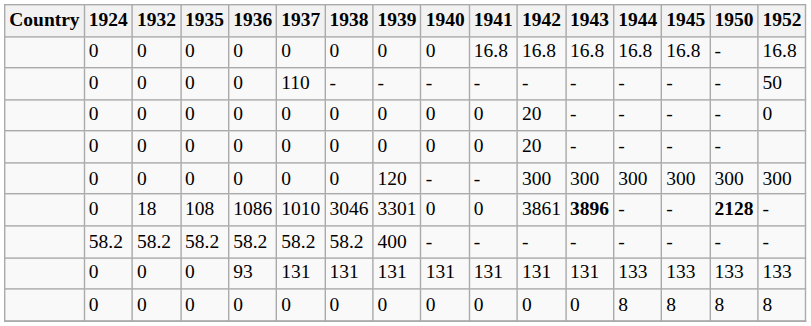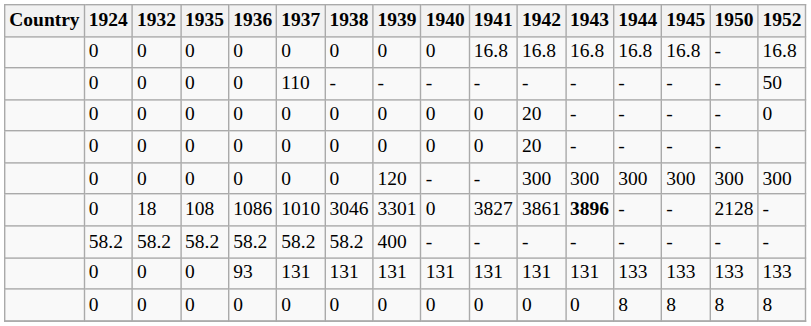18 | 1941: 0 -> 3827
18 | 1950: bold -> normal
